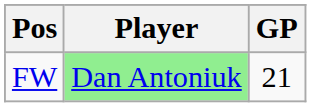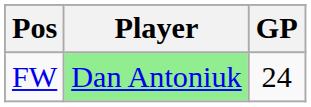FW | GP: 21 -> 24
